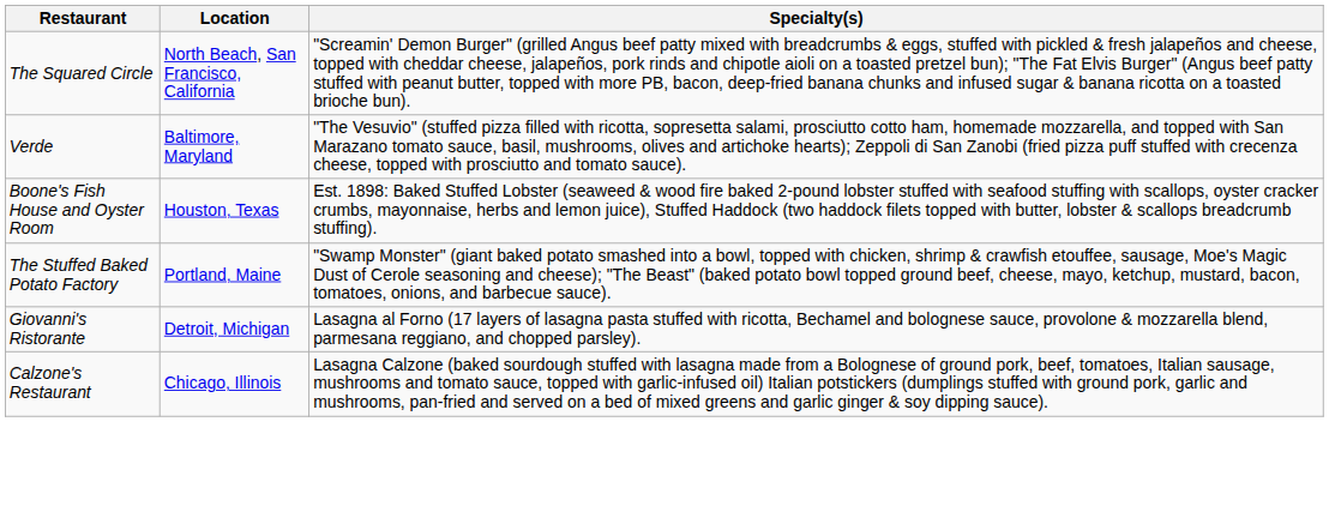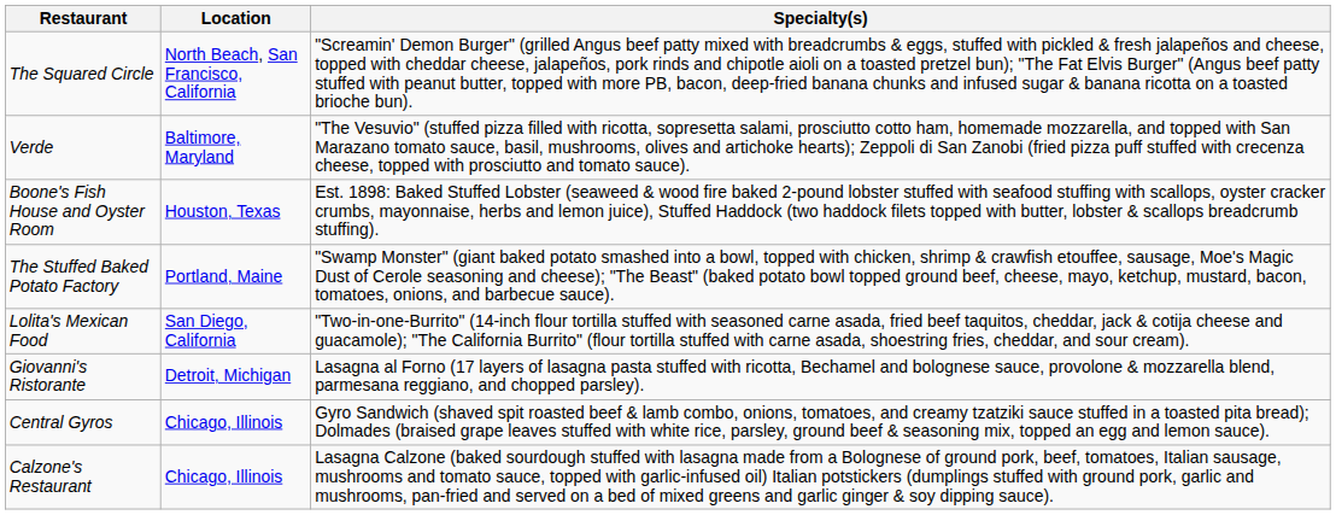+ row: Lolita's Mexican Food | San Diego, California | "Two-in-one-Burrito" (14-inch flour tortilla stuffed with seasoned carne asada, fried beef taquitos, cheddar, jack & cotija cheese and guacamole); "The California Burrito" (flour tortilla stuffed with carne asada, shoestring fries, cheddar, and sour cream).
+ row: Central Gyros | Chicago, Illinois | Gyro Sandwich (shaved spit roasted beef & lamb combo, onions, tomatoes, and creamy tzatziki sauce stuffed in a toasted pita bread); Dolmades (braised grape leaves stuffed with white rice, parsley, ground beef & seasoning mix, topped an egg and lemon sauce).
